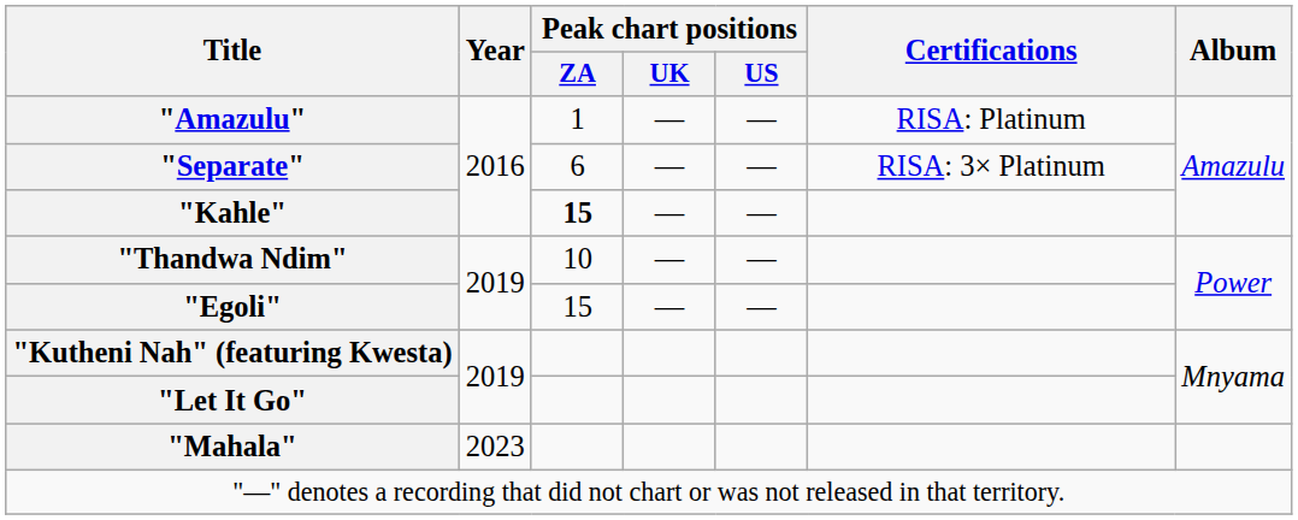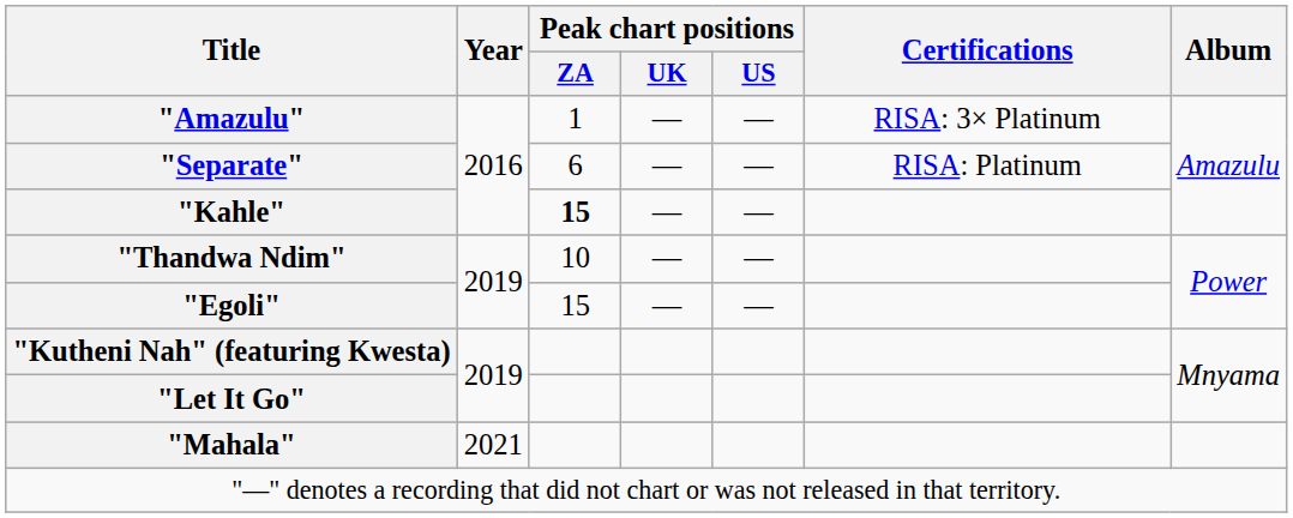"Amazulu" | Certifications: RISA: Platinum -> RISA: 3× Platinum
"Separate" | Certifications: RISA: 3× Platinum -> RISA: Platinum
"Mahala" | Year: 2023 -> 2021
